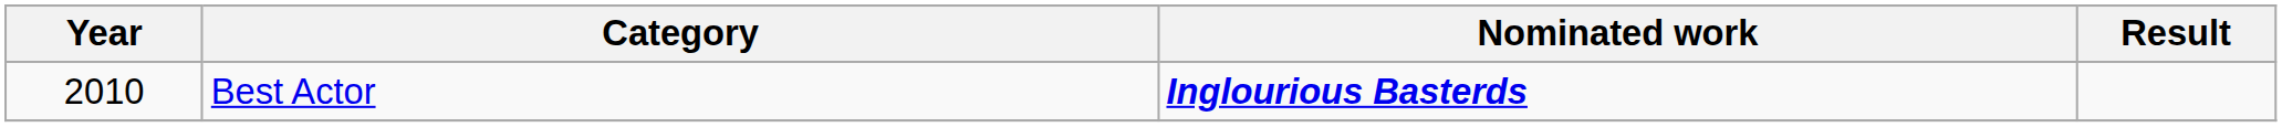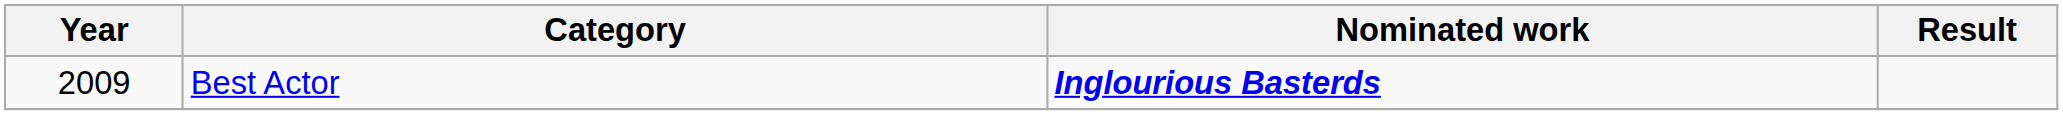Best Actor | Year: 2010 -> 2009
